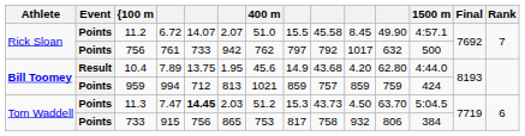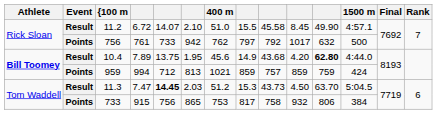11.2 | Event: Points -> Result
11.2 | column 6: 2.07 -> 2.10
10.4 | column 11: normal -> bold
11.3 | Event: Points -> Result
